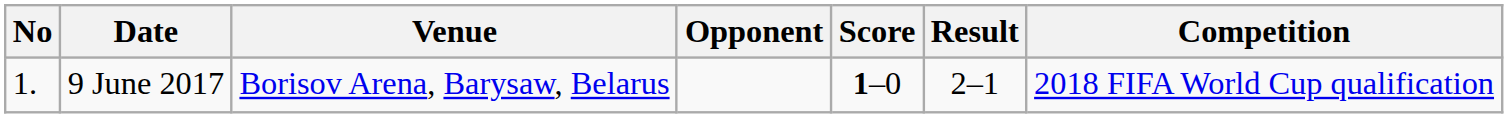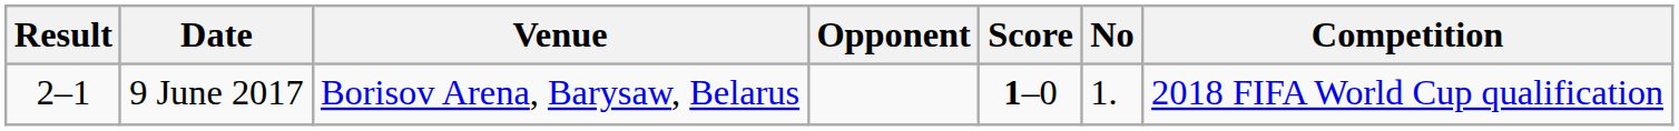columns swapped: No <-> Result
